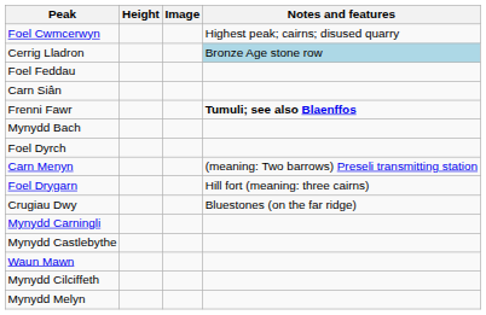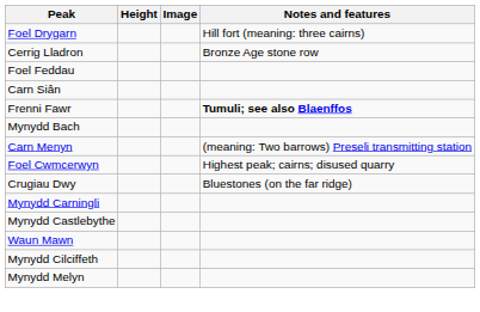rows swapped: Foel Cwmcerwyn <-> Foel Drygarn
Cerrig Lladron | Notes and features: lightblue background -> no background
- row: Foel Dyrch
